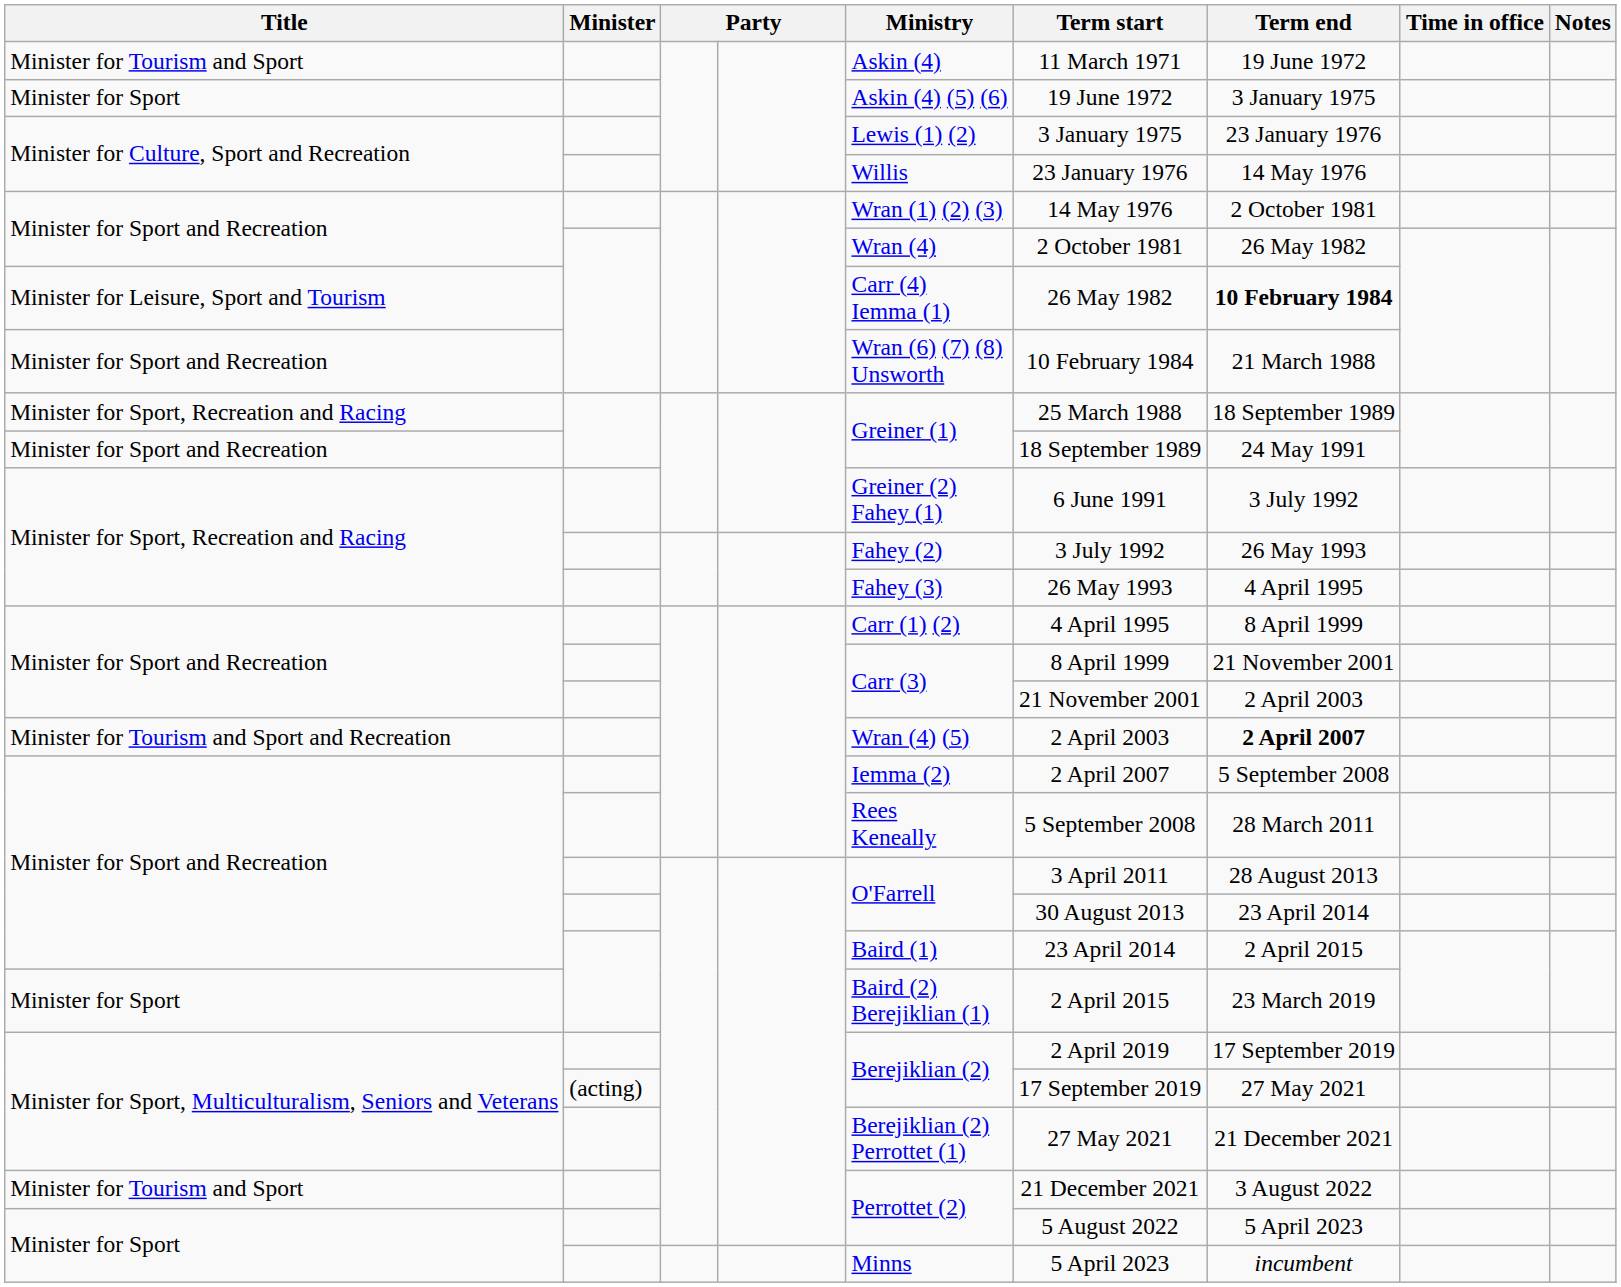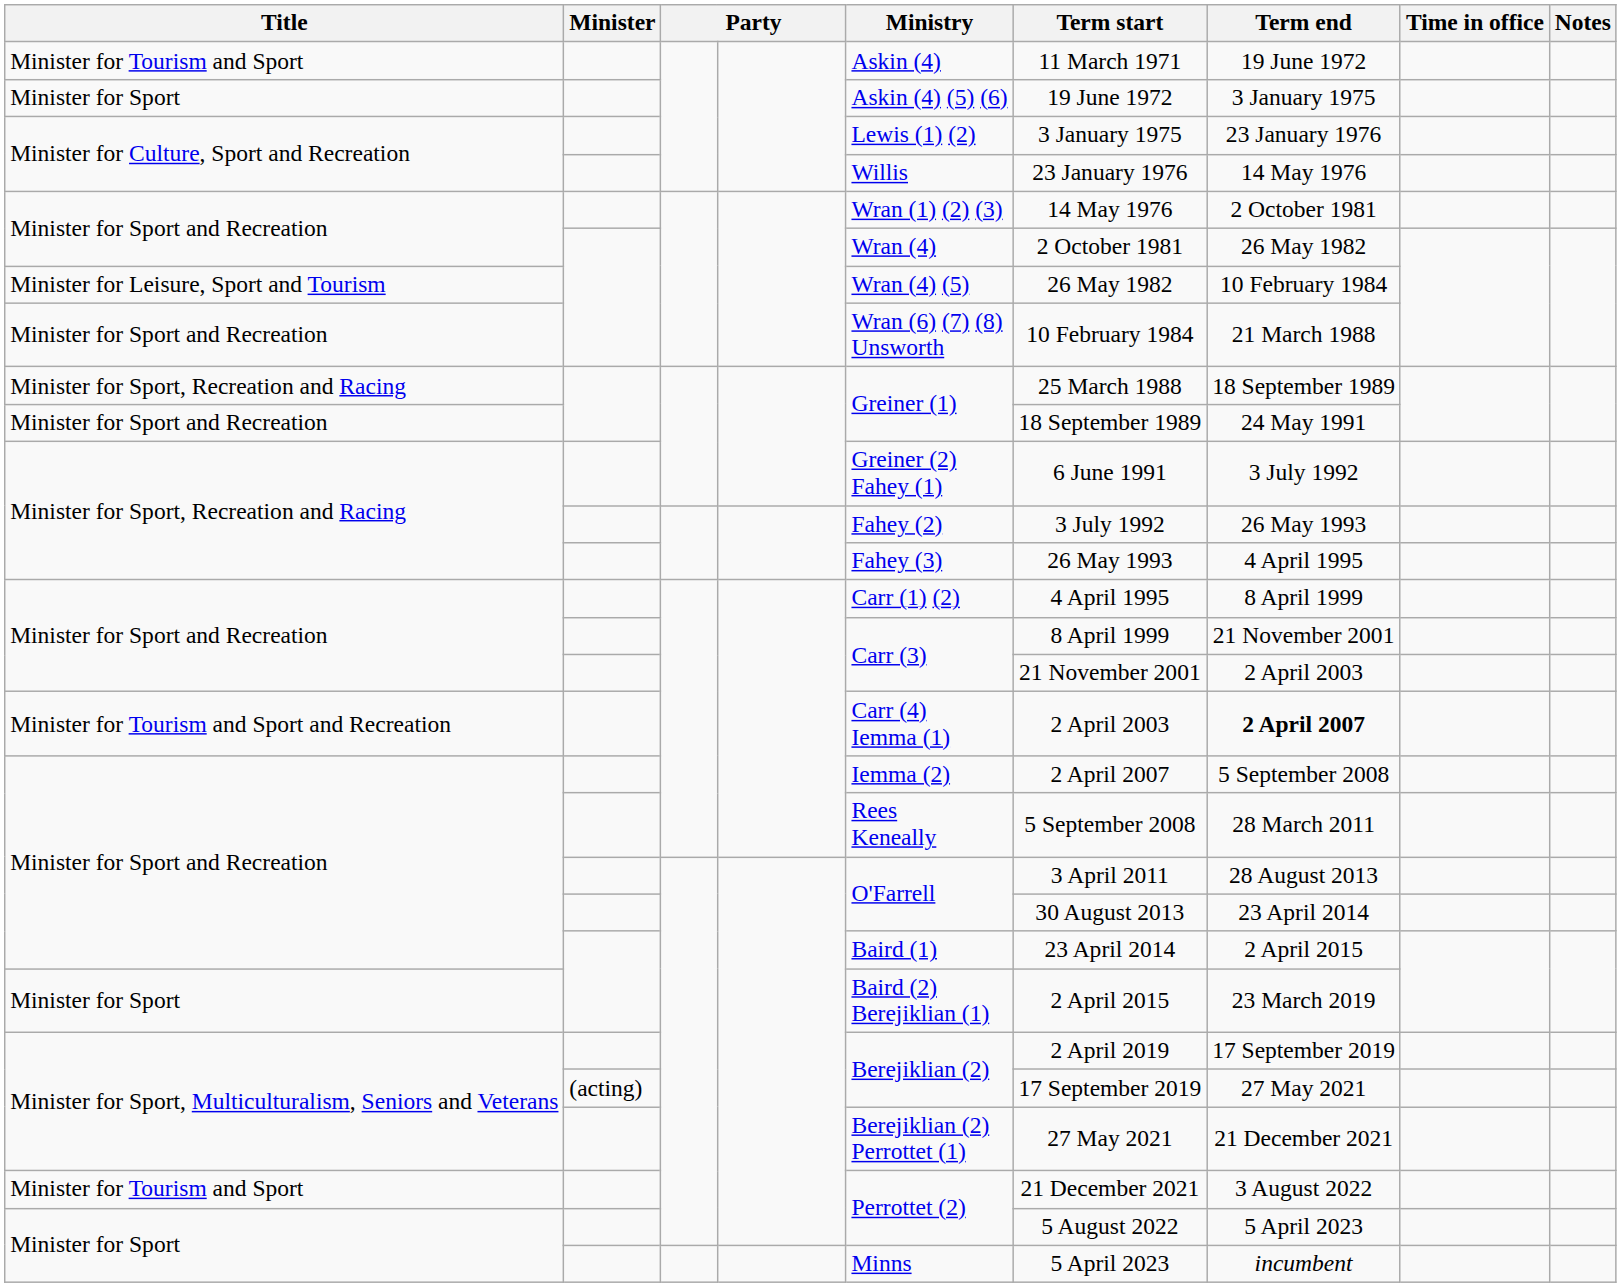Minister for Leisure, Sport and Tourism | Ministry: Carr (4) Iemma (1) -> Wran (4) (5)
Minister for Leisure, Sport and Tourism | Term end: bold -> normal
Minister for Tourism and Sport and Recreation | Ministry: Wran (4) (5) -> Carr (4) Iemma (1)
